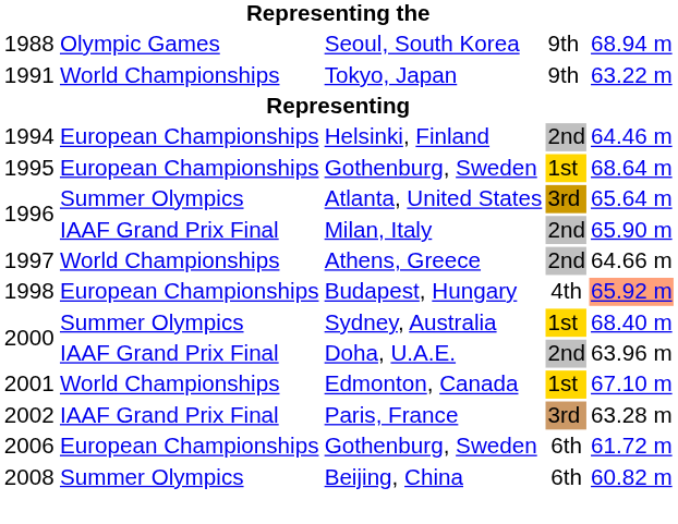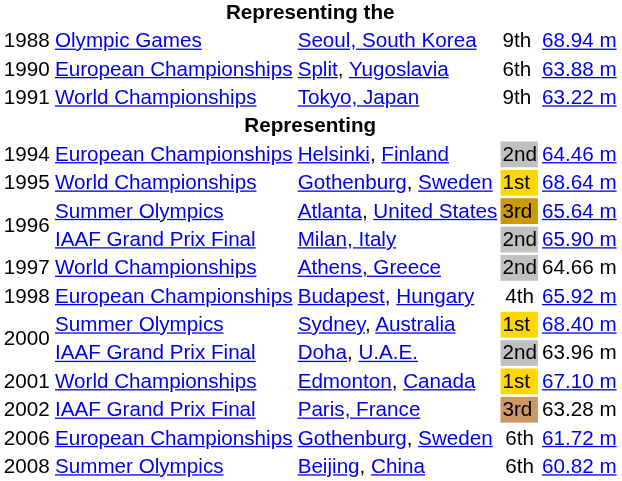+ row: 1990 | European Championships | Split, Yugoslavia | 6th | 63.88 m
1995 / Gothenburg, Sweden | column 2: European Championships -> World Championships
Budapest, Hungary | column 5: lightsalmon background -> no background
